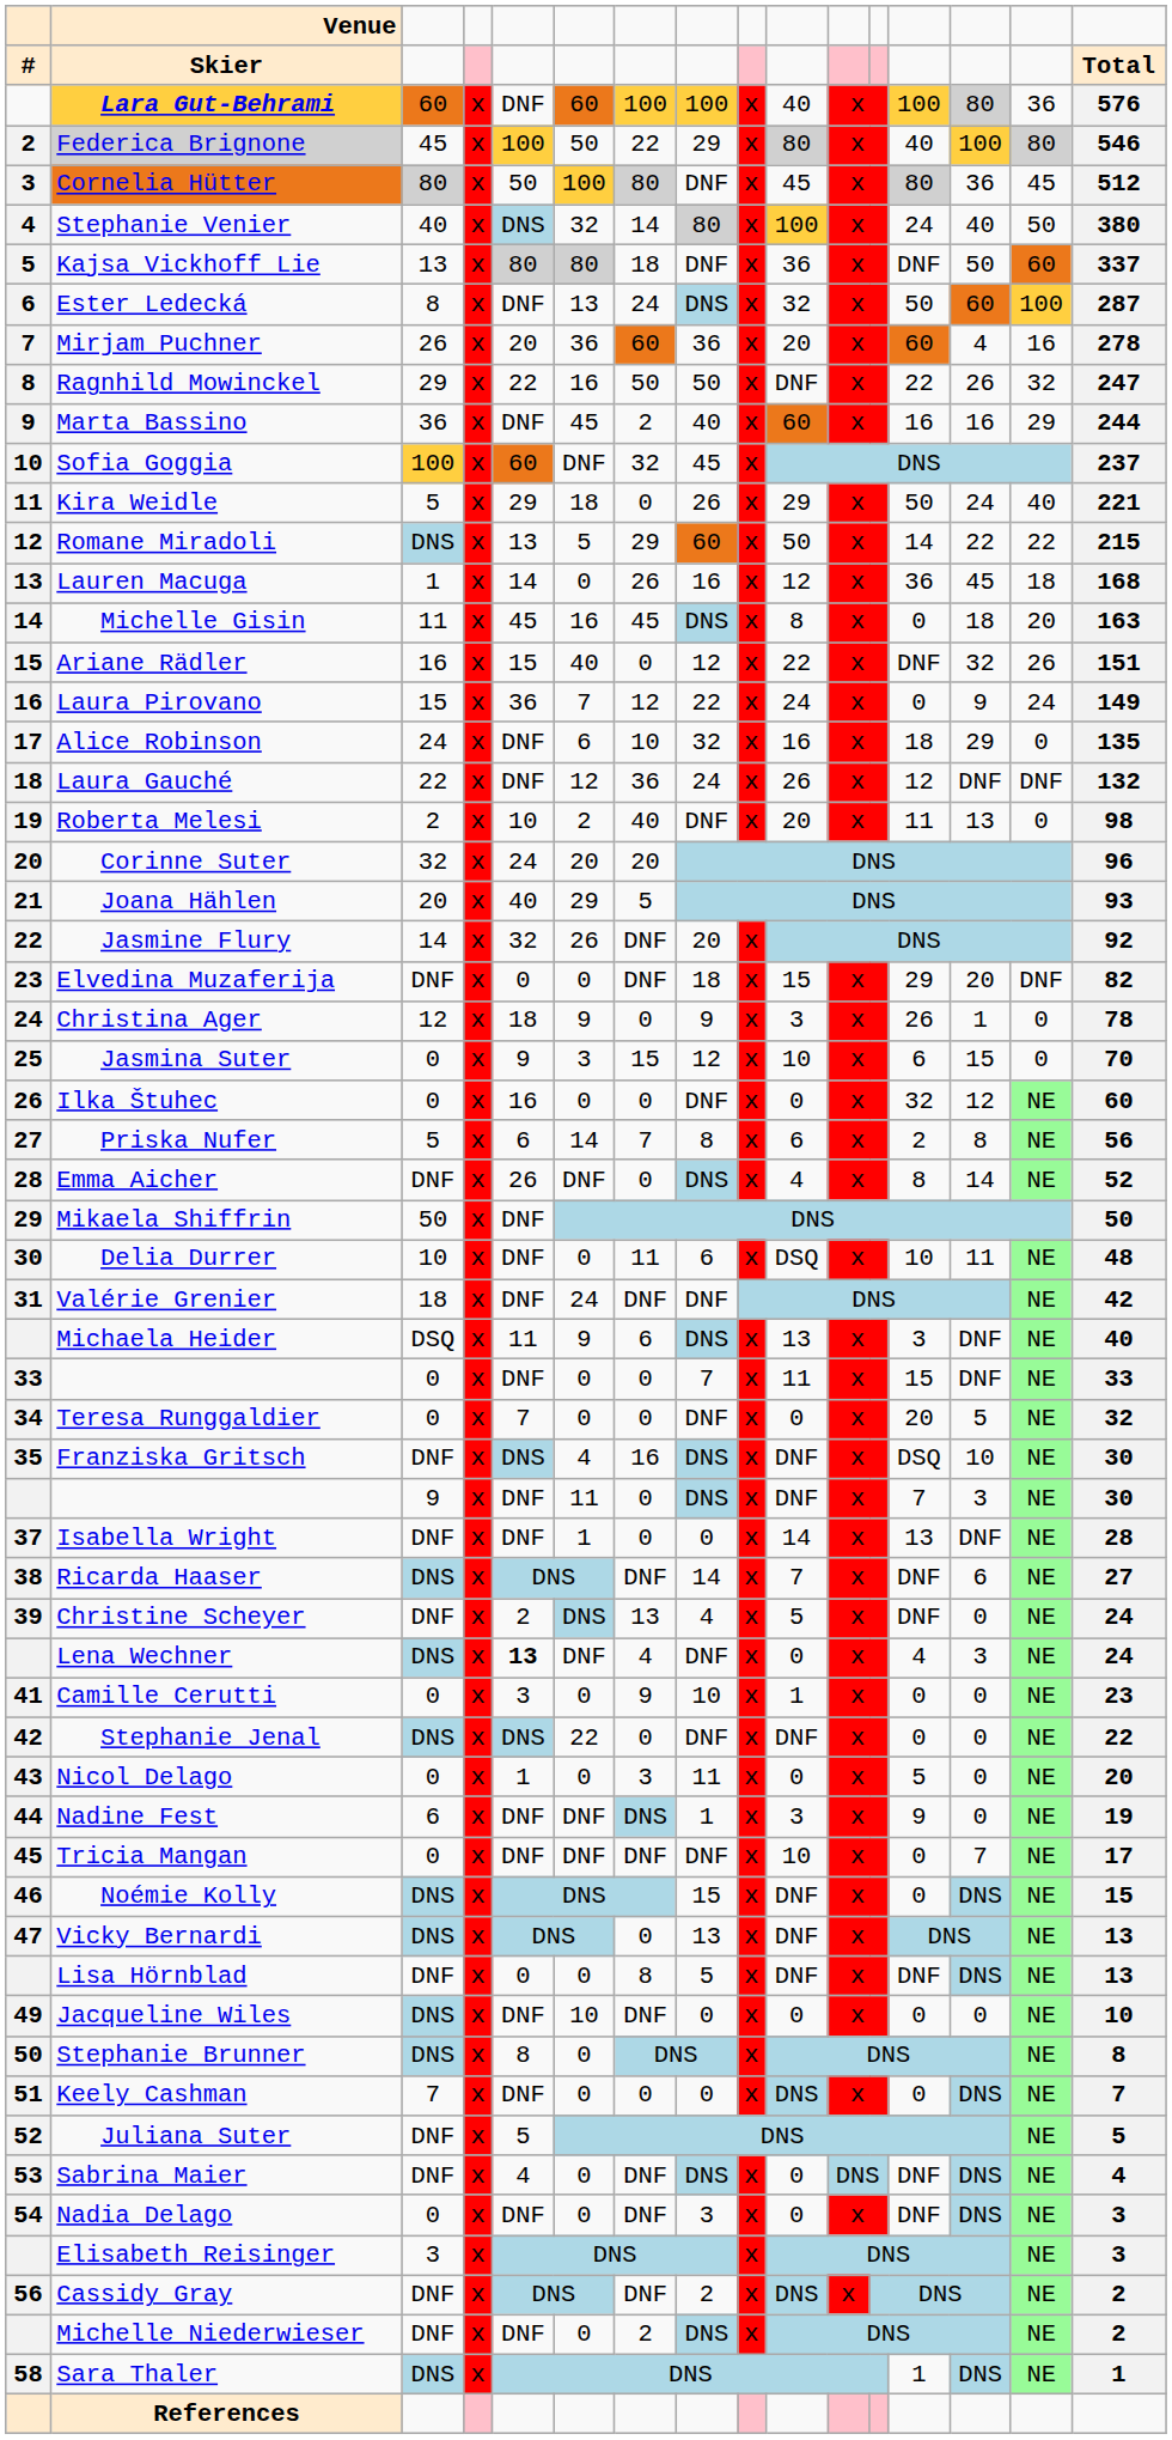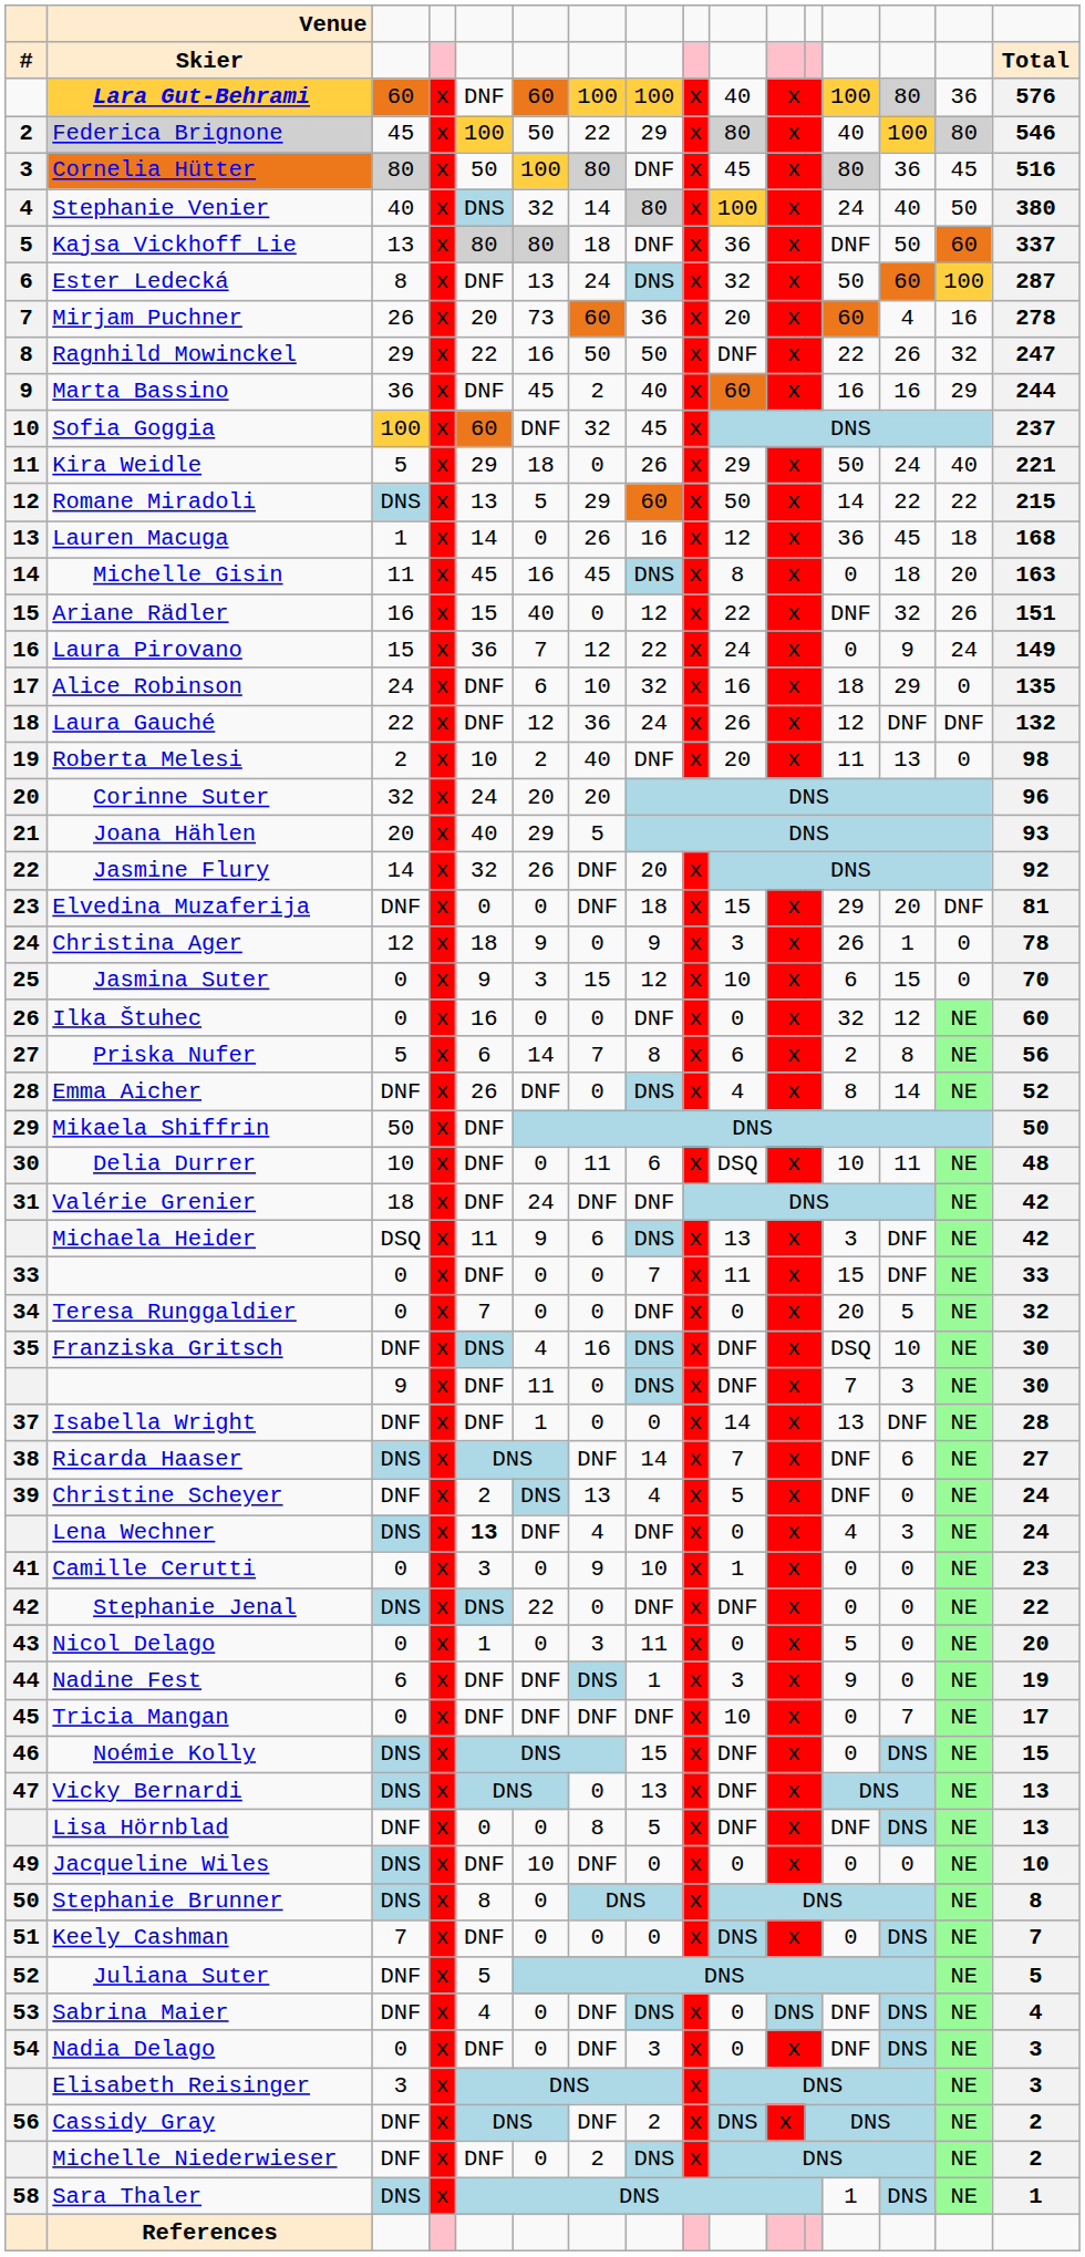Cornelia Hütter | column 16: 512 -> 516
Mirjam Puchner | column 6: 36 -> 73
Elvedina Muzaferija | column 16: 82 -> 81
Michaela Heider | column 16: 40 -> 42
